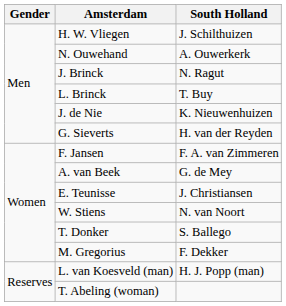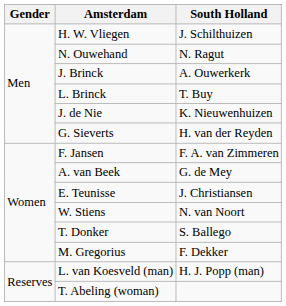N. Ouwehand | South Holland: A. Ouwerkerk -> N. Ragut
J. Brinck | South Holland: N. Ragut -> A. Ouwerkerk
